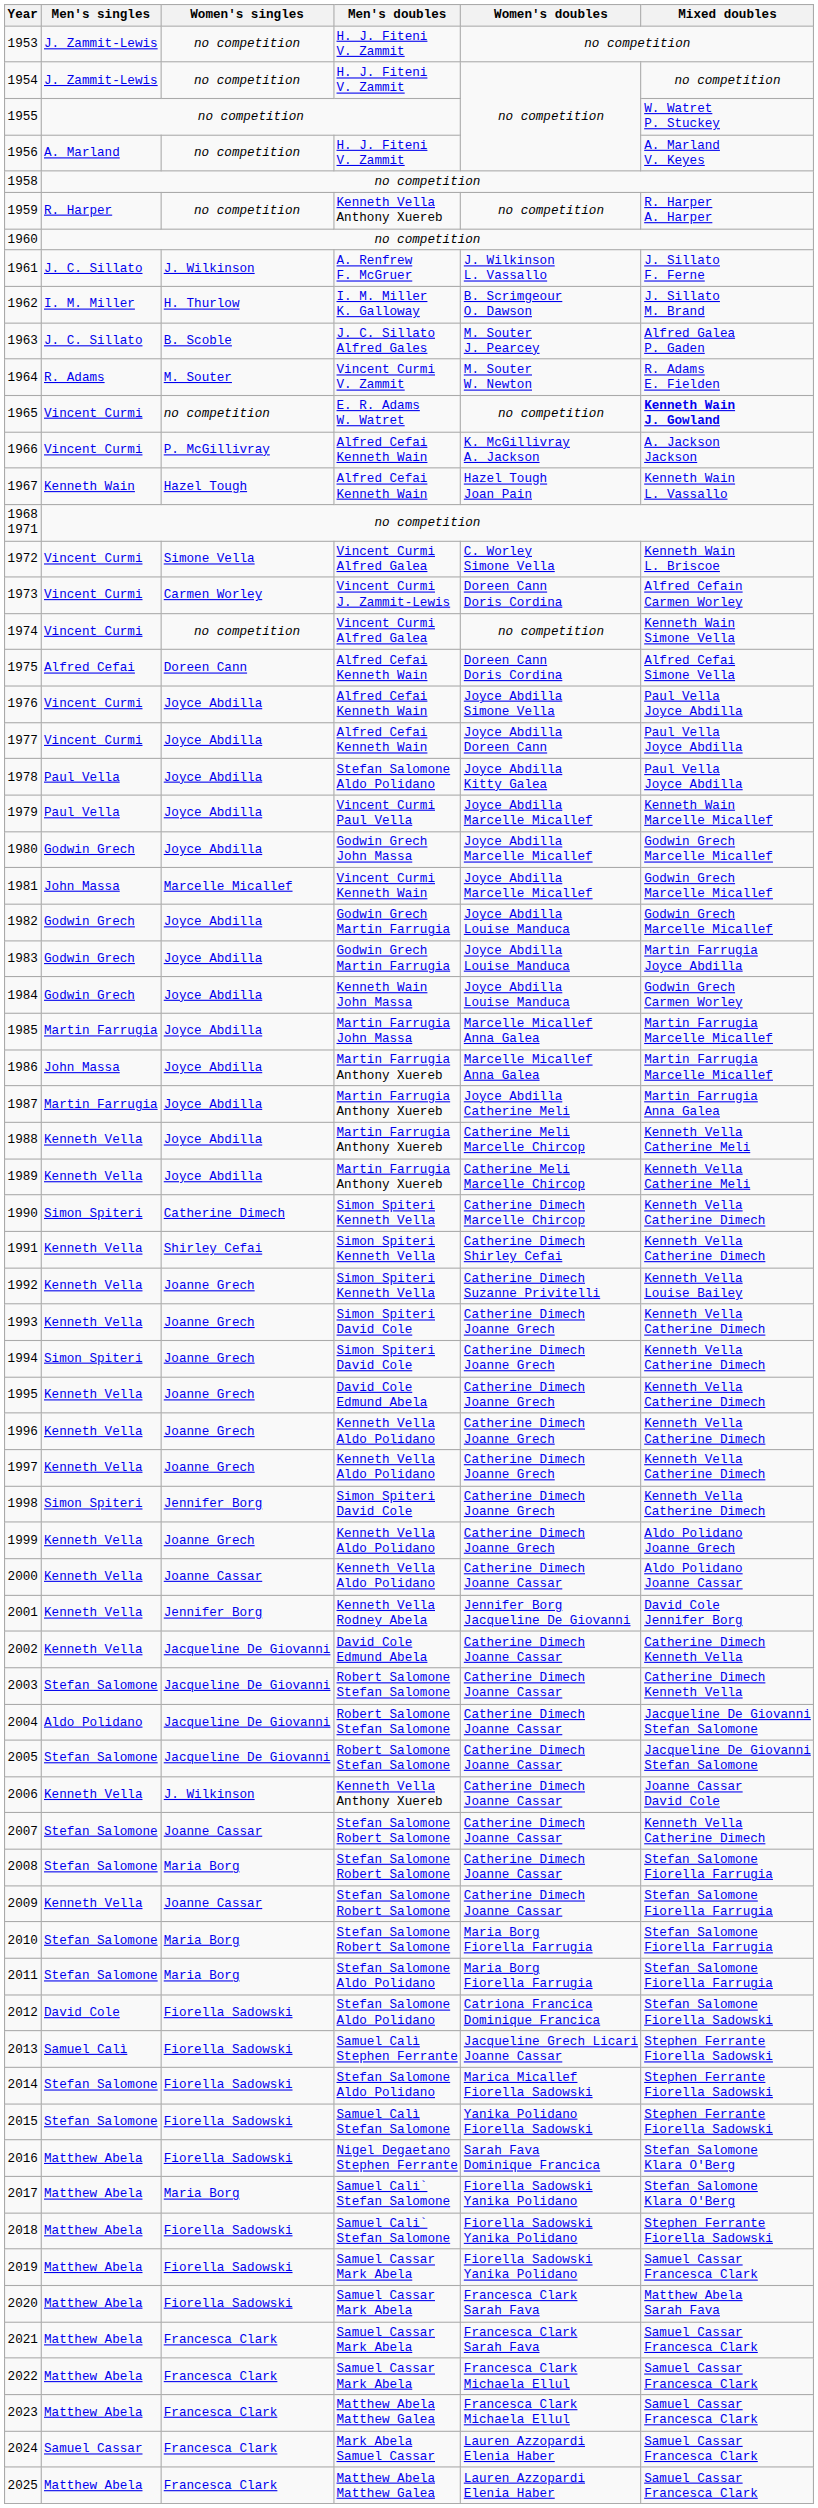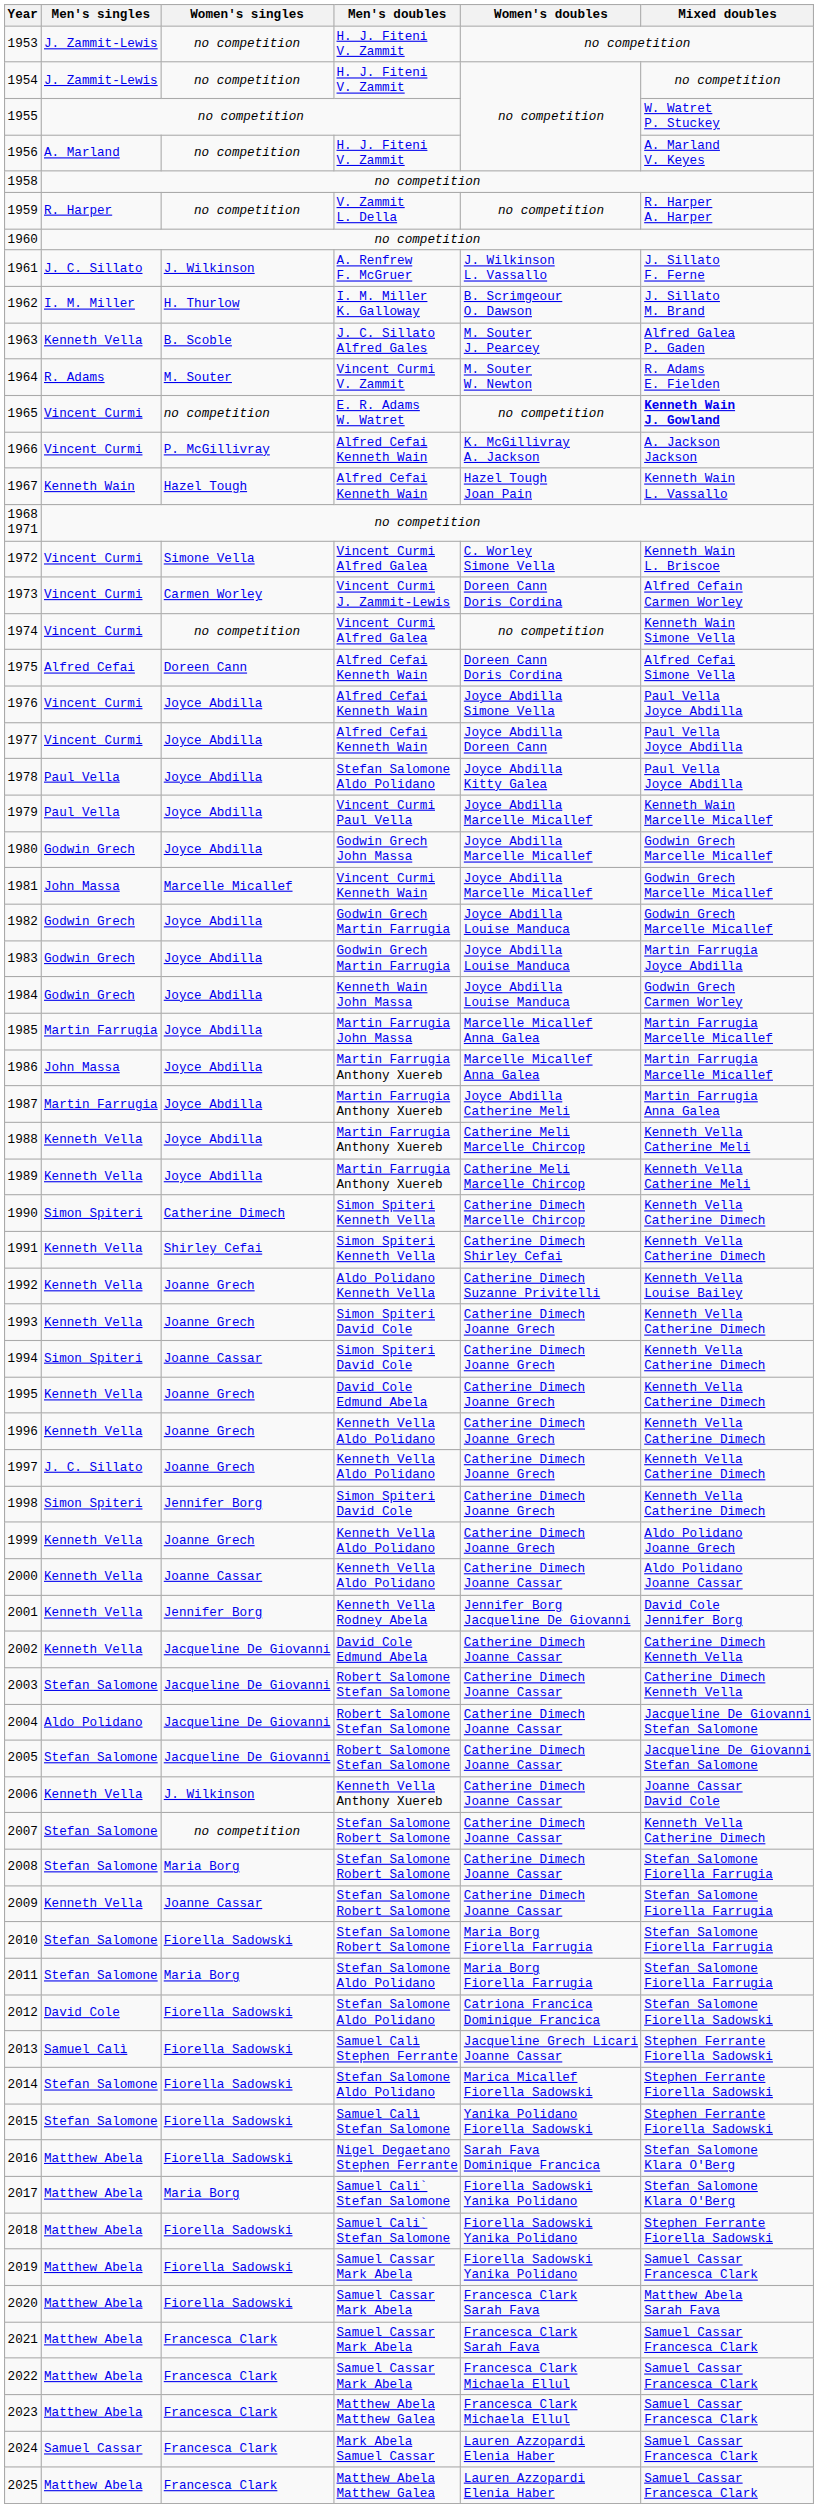1959 | Men's doubles: Kenneth Vella Anthony Xuereb -> V. Zammit L. Della
1963 | Men's singles: J. C. Sillato -> Kenneth Vella
1992 | Men's doubles: Simon Spiteri Kenneth Vella -> Aldo Polidano Kenneth Vella
1994 | Women's singles: Joanne Grech -> Joanne Cassar
1997 | Men's singles: Kenneth Vella -> J. C. Sillato
2007 | Women's singles: Joanne Cassar -> no competition
2010 | Women's singles: Maria Borg -> Fiorella Sadowski
